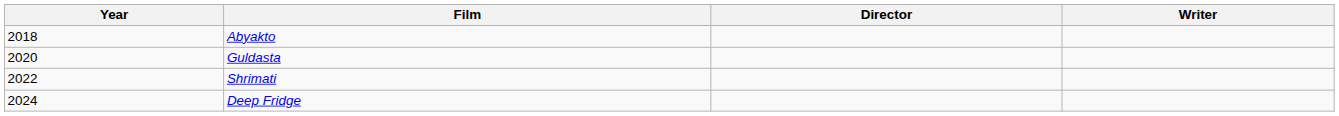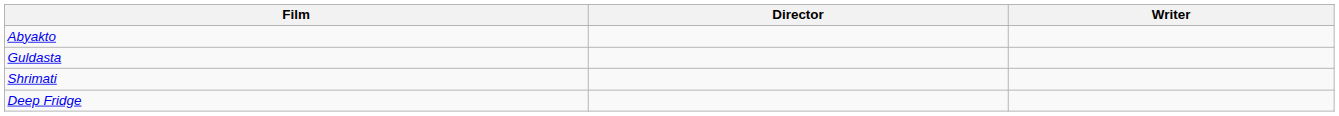- column: Year | 2018 | 2020 | 2022 | 2024
